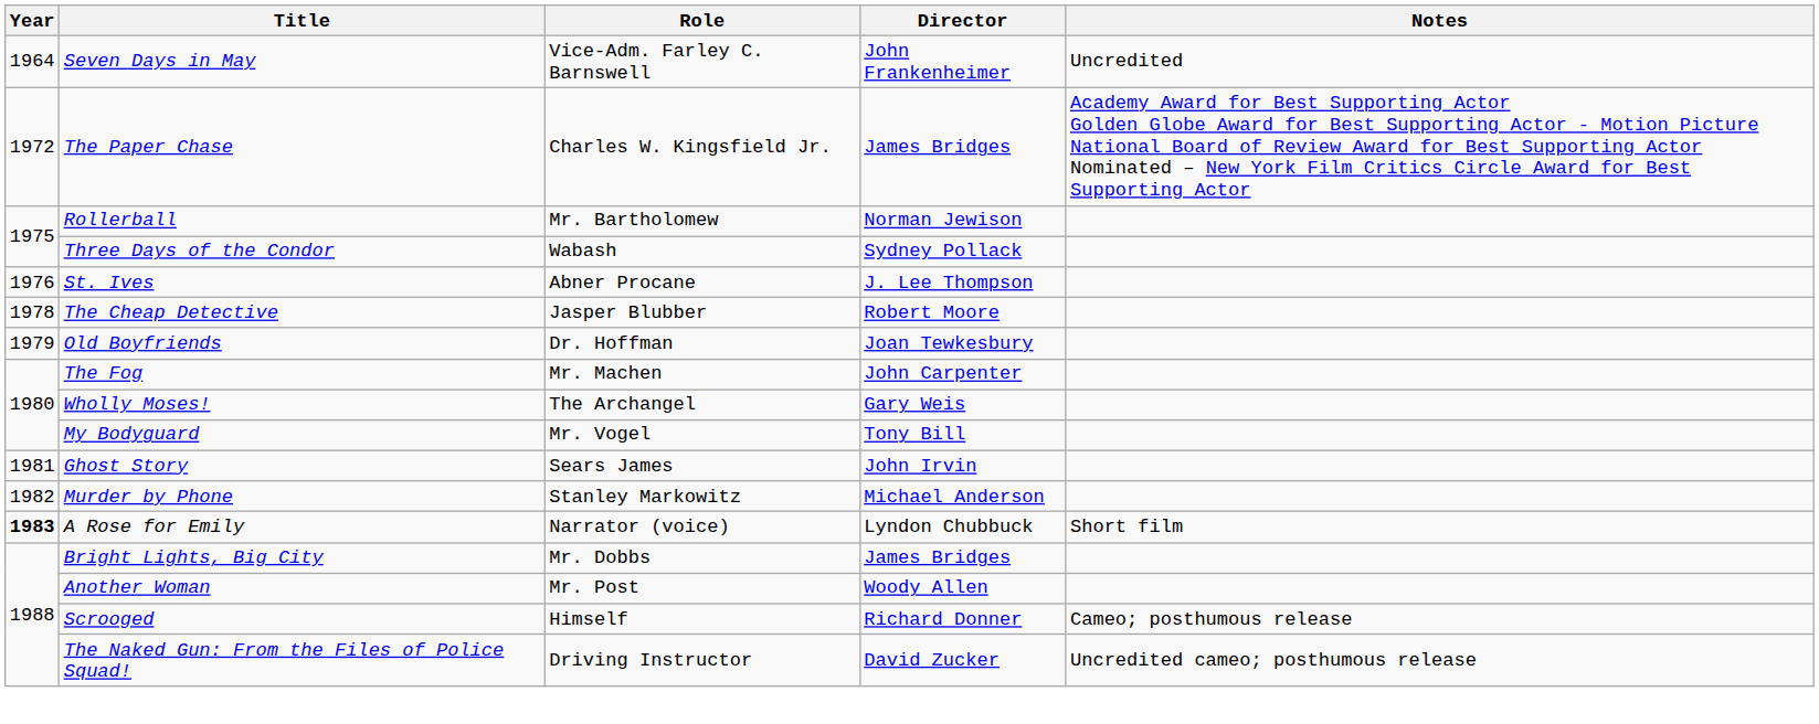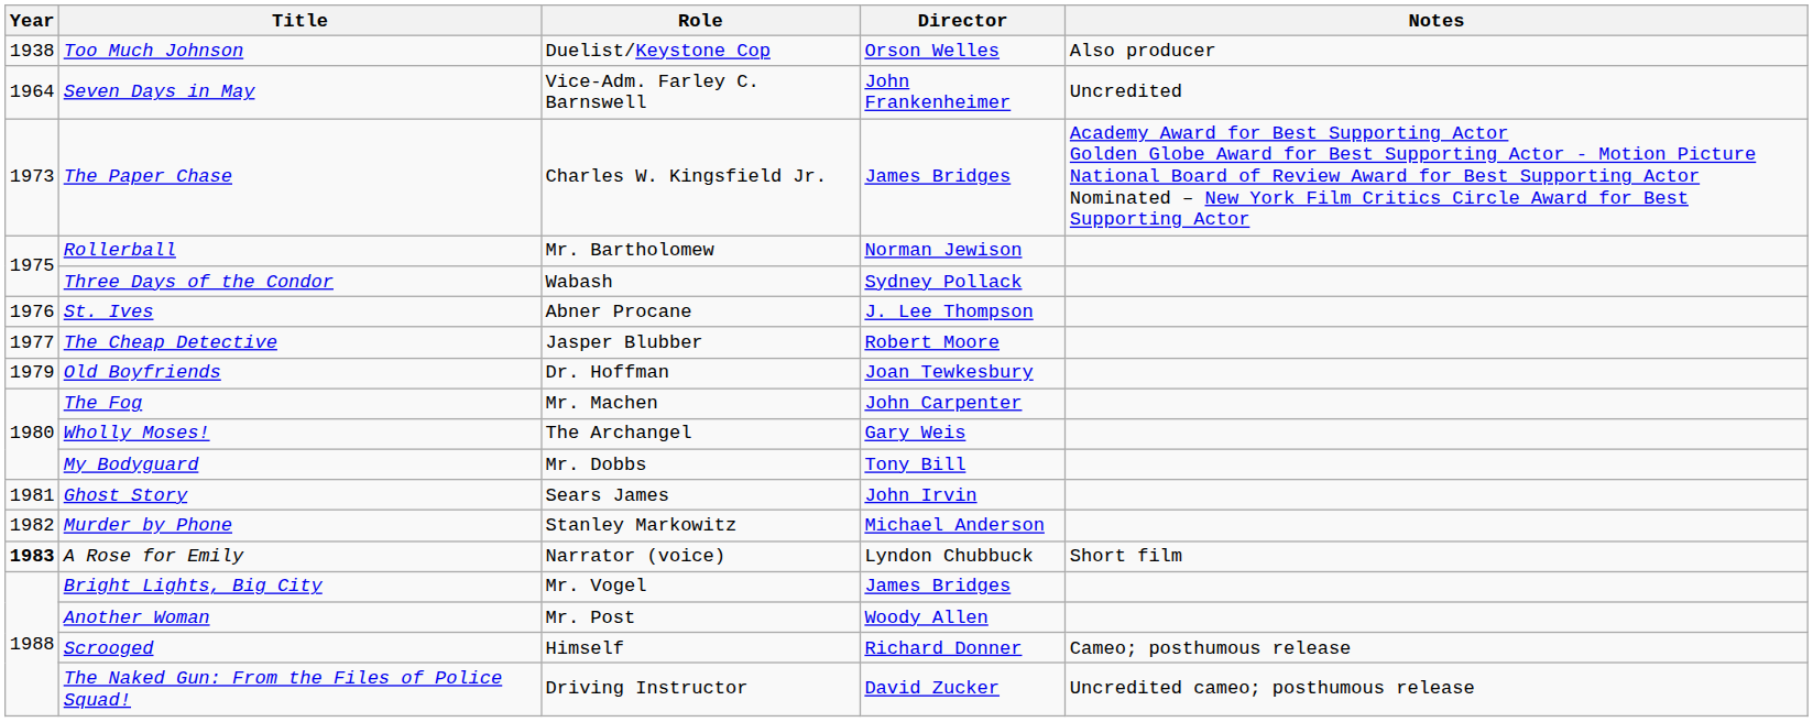+ row: 1938 | Too Much Johnson | Duelist/Keystone Cop | Orson Welles | Also producer
The Paper Chase | Year: 1972 -> 1973
The Cheap Detective | Year: 1978 -> 1977
My Bodyguard | Role: Mr. Vogel -> Mr. Dobbs
Bright Lights, Big City | Role: Mr. Dobbs -> Mr. Vogel
